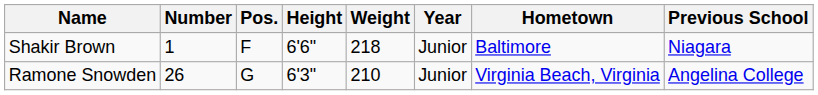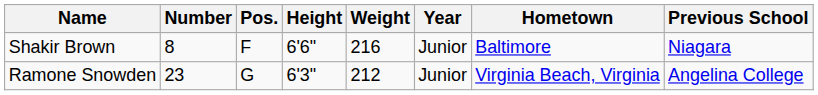Shakir Brown | Number: 1 -> 8
Shakir Brown | Weight: 218 -> 216
Ramone Snowden | Number: 26 -> 23
Ramone Snowden | Weight: 210 -> 212
